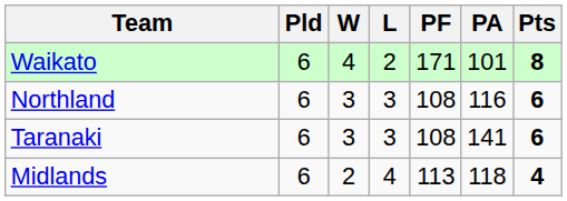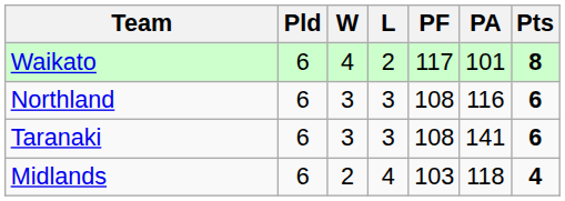Waikato | PF: 171 -> 117
Midlands | PF: 113 -> 103
